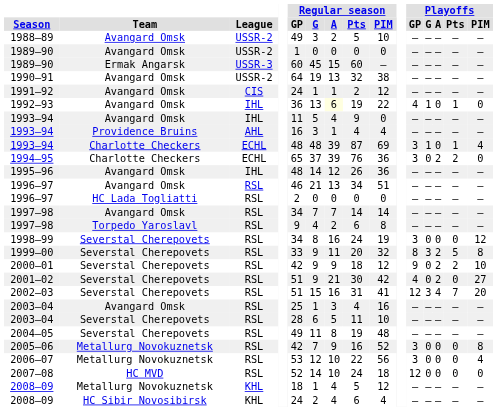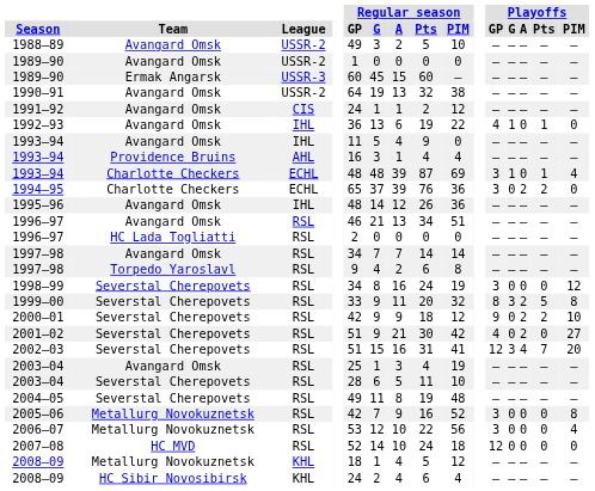1992–93 | Regular season / A: lightyellow background -> no background
2003–04 / Avangard Omsk | Regular season / PIM: 16 -> 19
